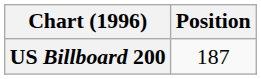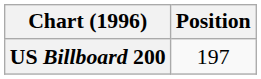US Billboard 200 | Position: 187 -> 197
